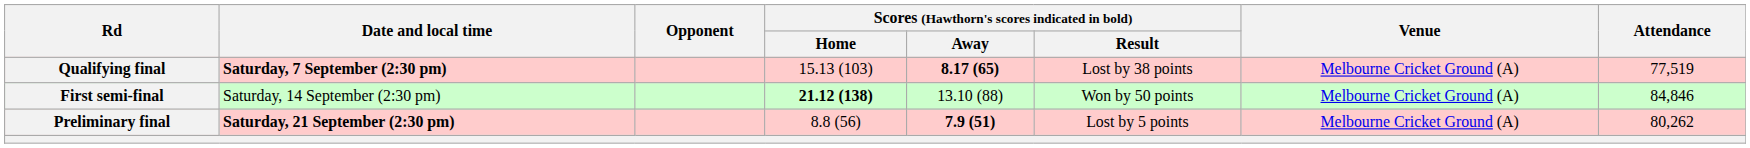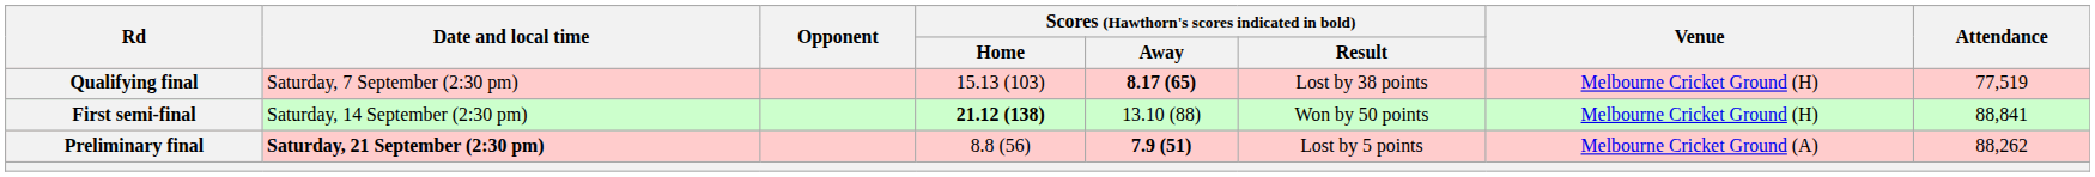Qualifying final | Date and local time: bold -> normal
Qualifying final | Venue: Melbourne Cricket Ground (A) -> Melbourne Cricket Ground (H)
First semi-final | Venue: Melbourne Cricket Ground (A) -> Melbourne Cricket Ground (H)
First semi-final | Attendance: 84,846 -> 88,841
Preliminary final | Attendance: 80,262 -> 88,262
